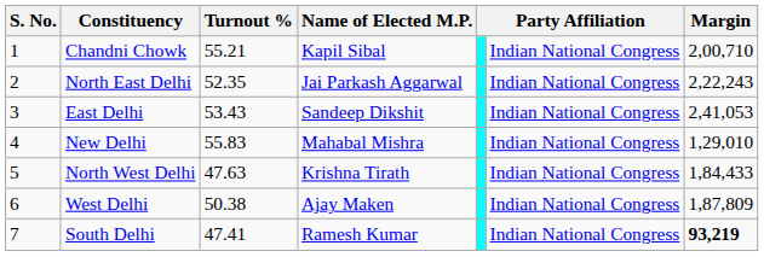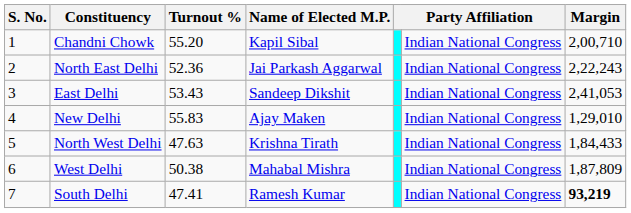Chandni Chowk | Turnout %: 55.21 -> 55.20
North East Delhi | Turnout %: 52.35 -> 52.36
New Delhi | Name of Elected M.P.: Mahabal Mishra -> Ajay Maken
West Delhi | Name of Elected M.P.: Ajay Maken -> Mahabal Mishra
